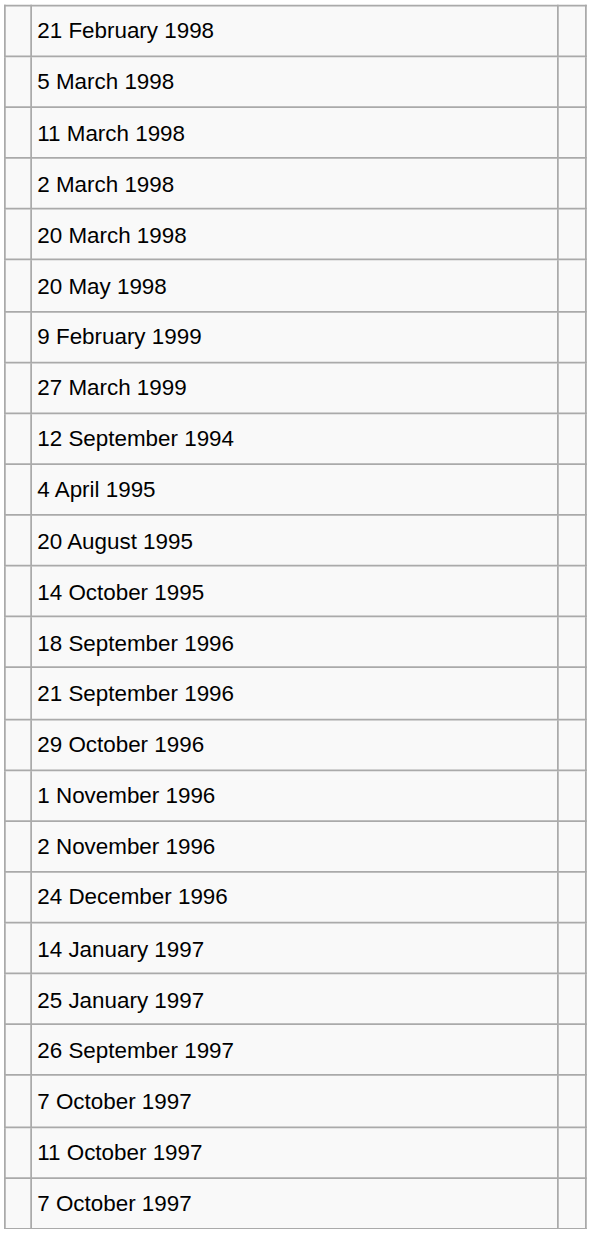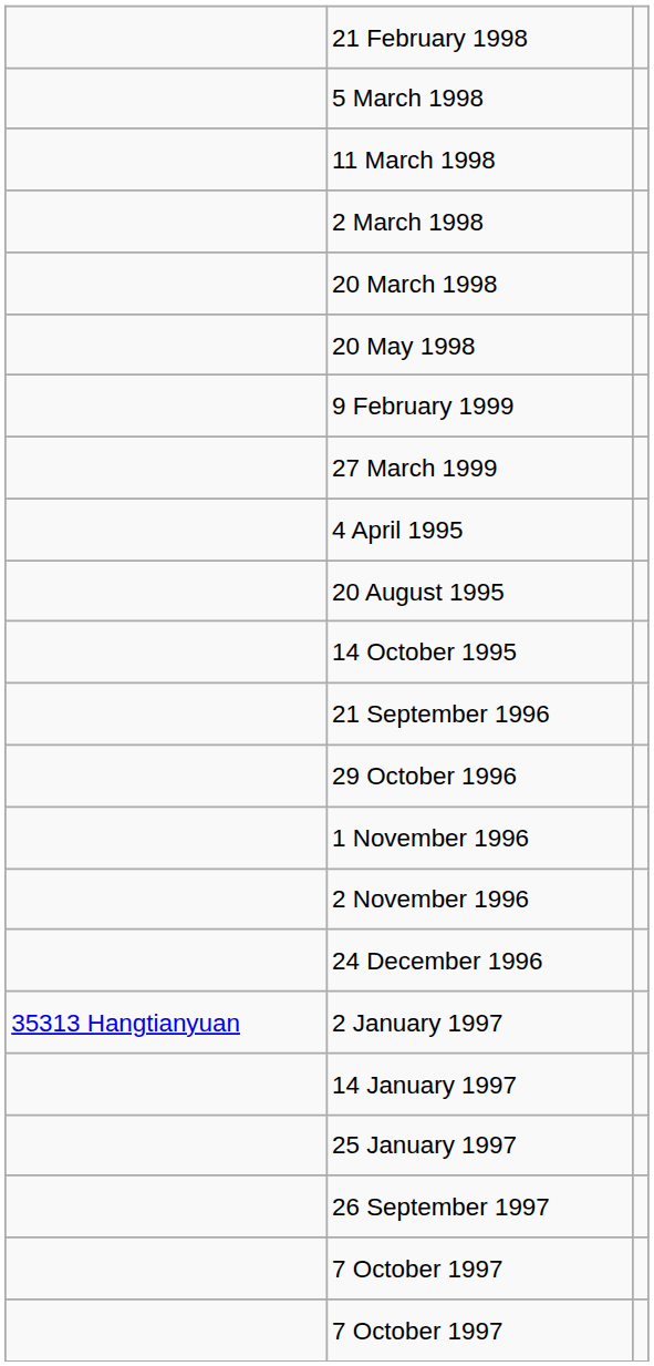- row: 12 September 1994
- row: 18 September 1996
+ row: 35313 Hangtianyuan | 2 January 1997
- row: 11 October 1997
